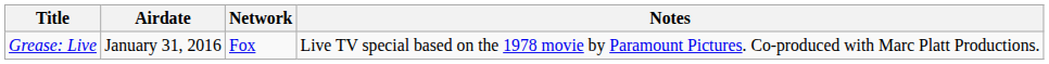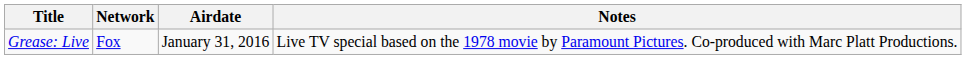columns swapped: Airdate <-> Network
